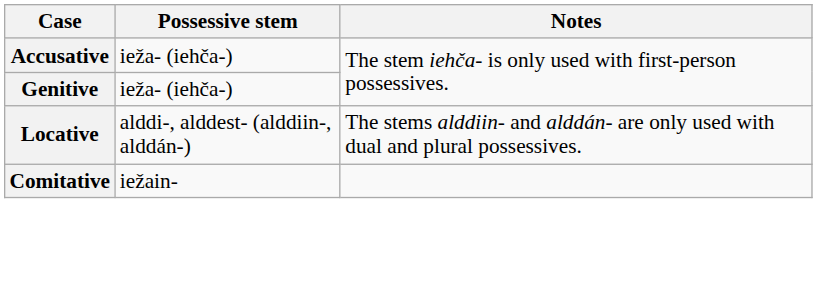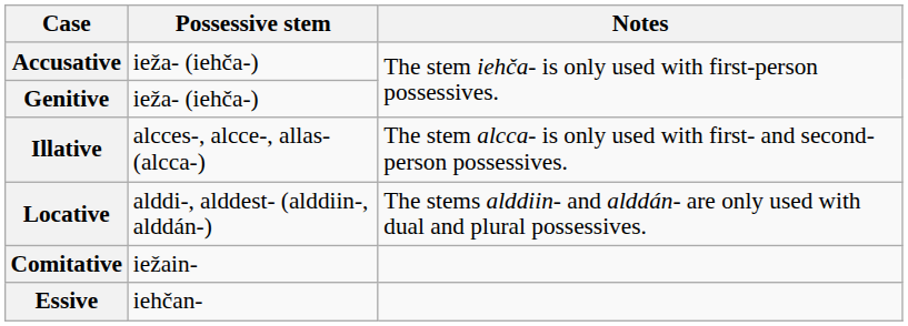+ row: Illative | alcces-, alcce-, allas- (alcca-) | The stem alcca- is only used with first- and second-person possessives.
+ row: Essive | iehčan-
